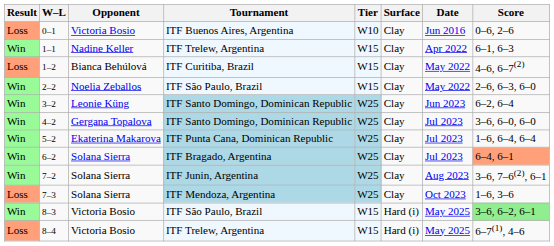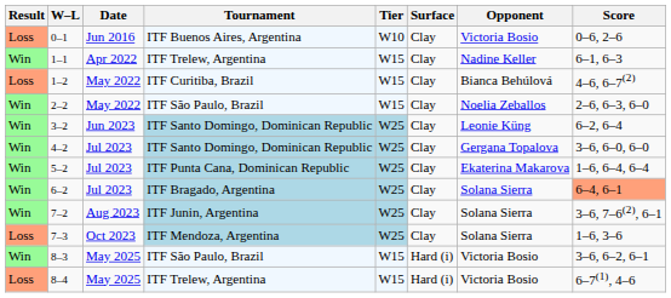columns swapped: Date <-> Opponent
8–3 | Score: lightgreen background -> no background
